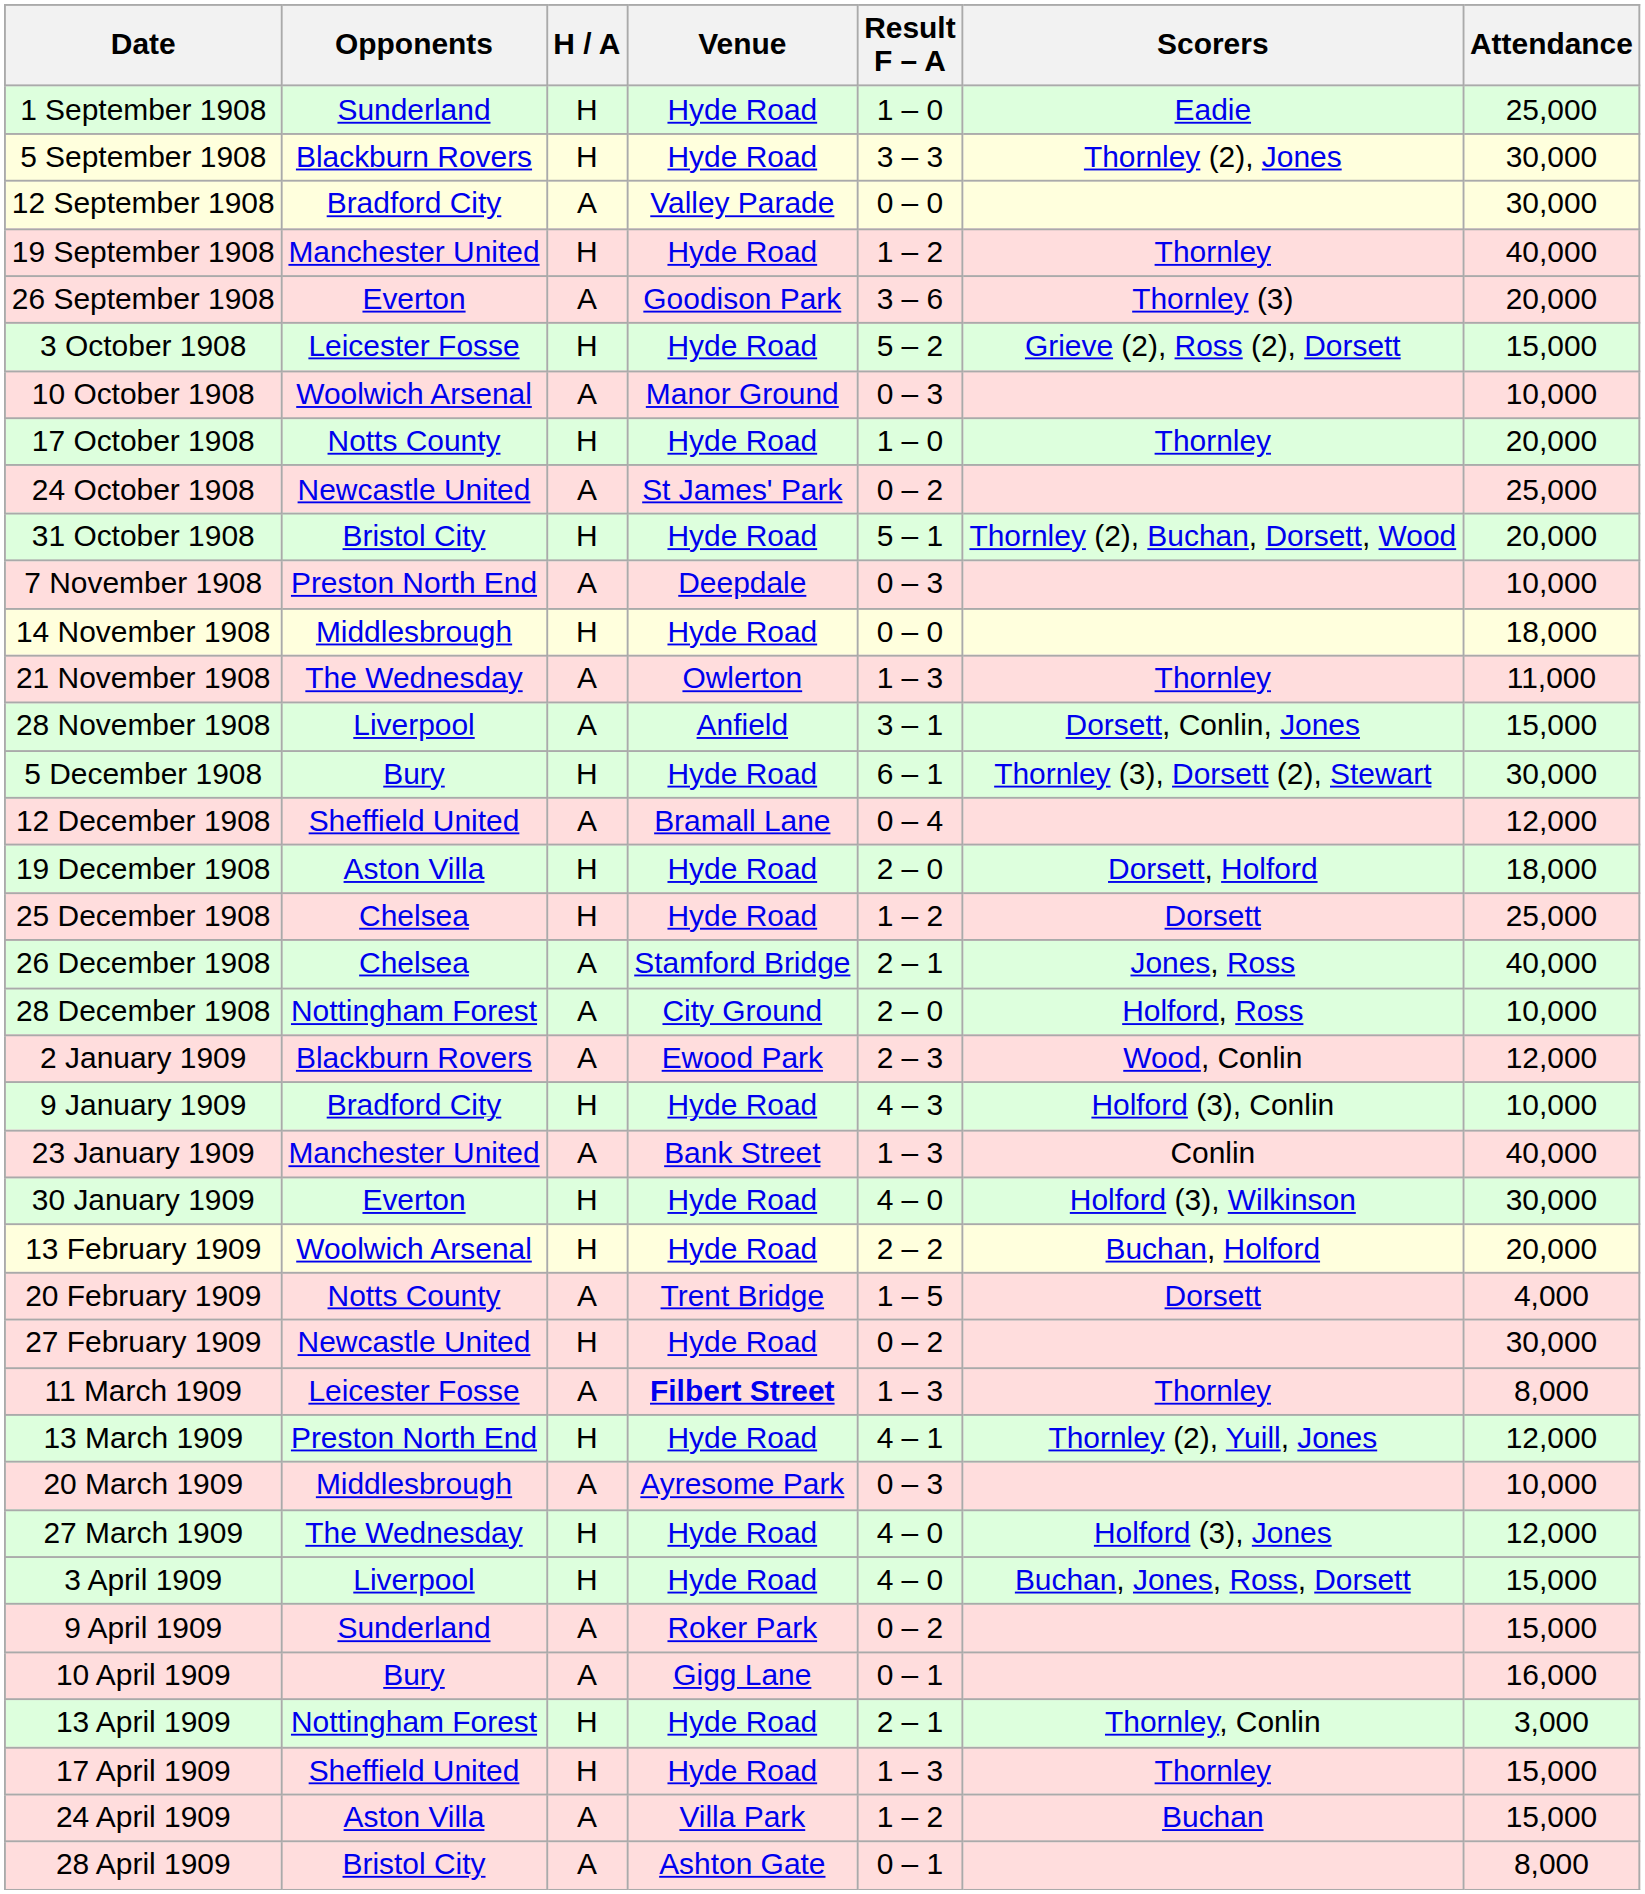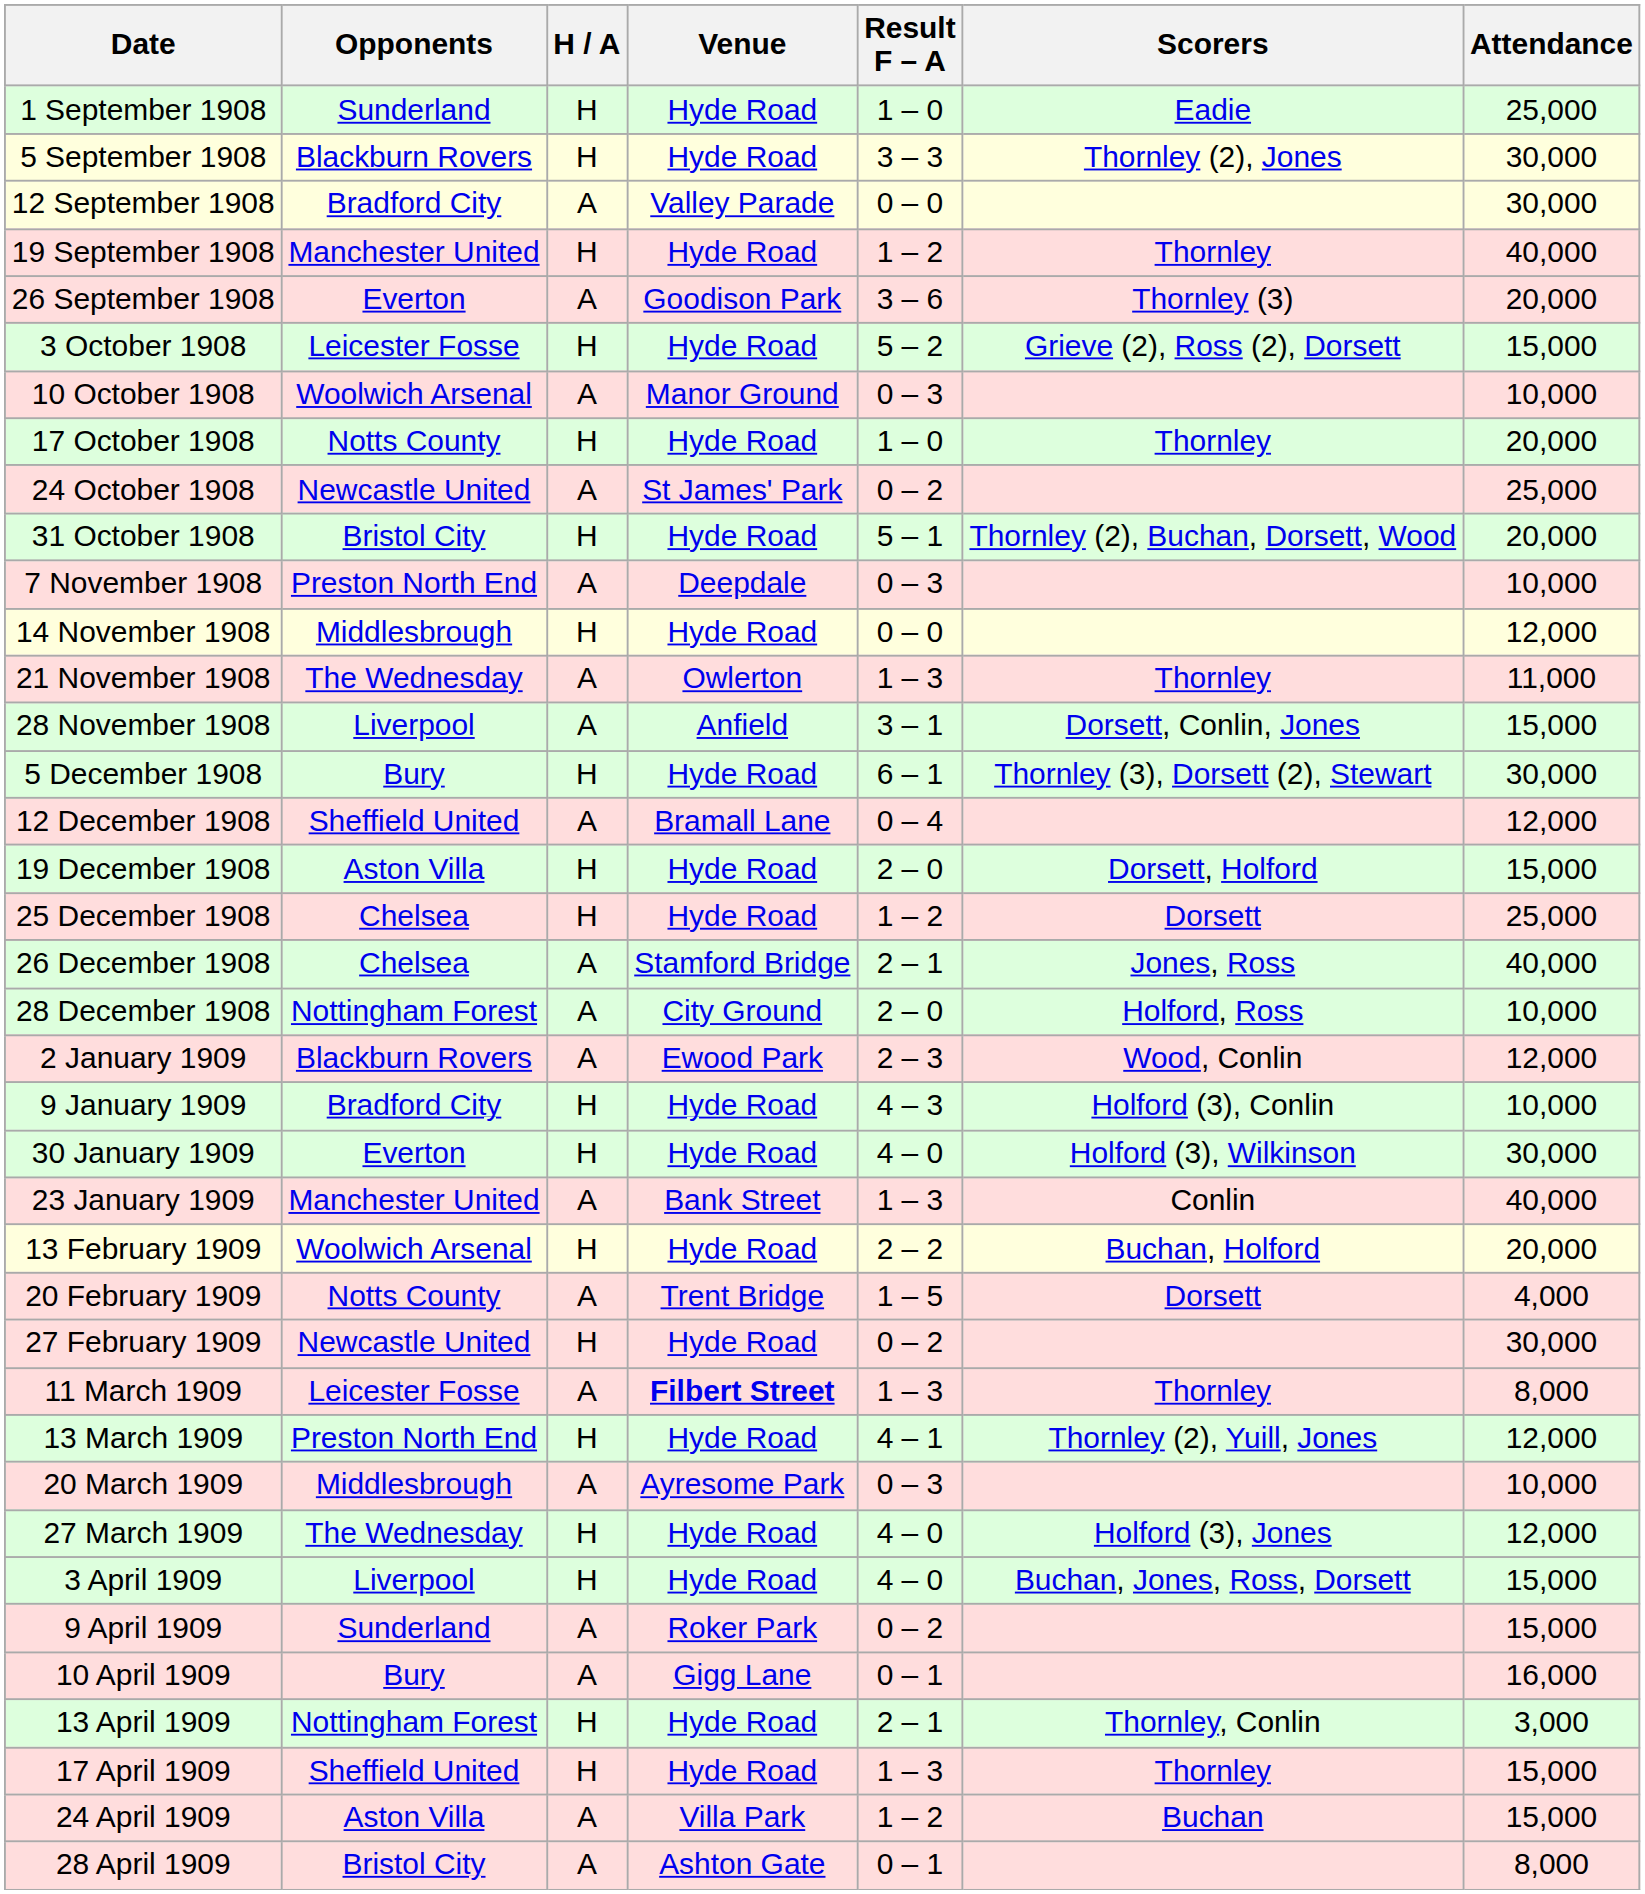14 November 1908 | Attendance: 18,000 -> 12,000
19 December 1908 | Attendance: 18,000 -> 15,000
rows swapped: 23 January 1909 <-> 30 January 1909
